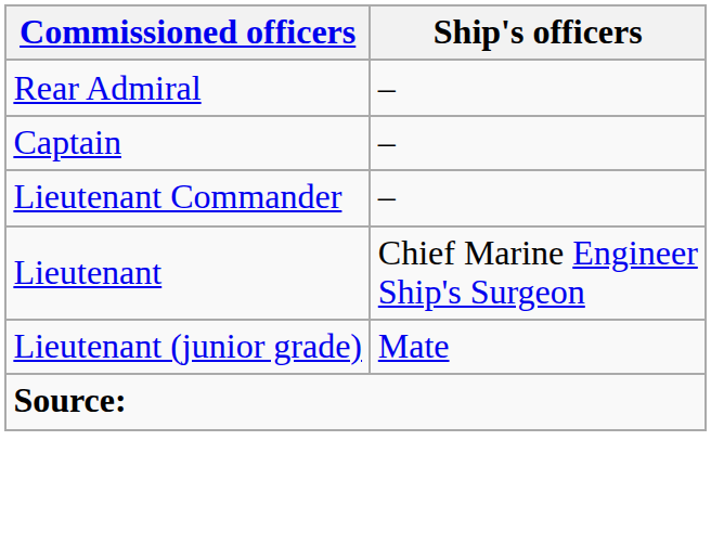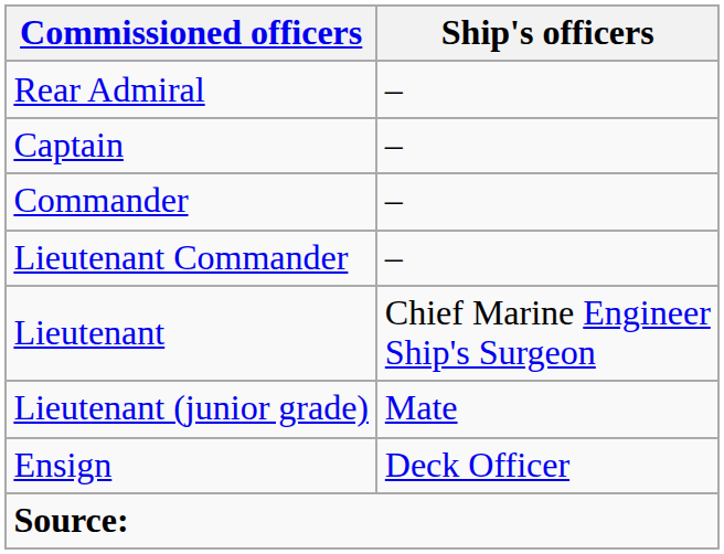+ row: Commander | –
+ row: Ensign | Deck Officer
